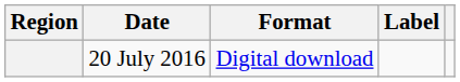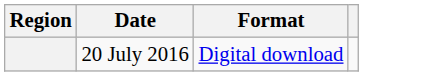- column: Label
